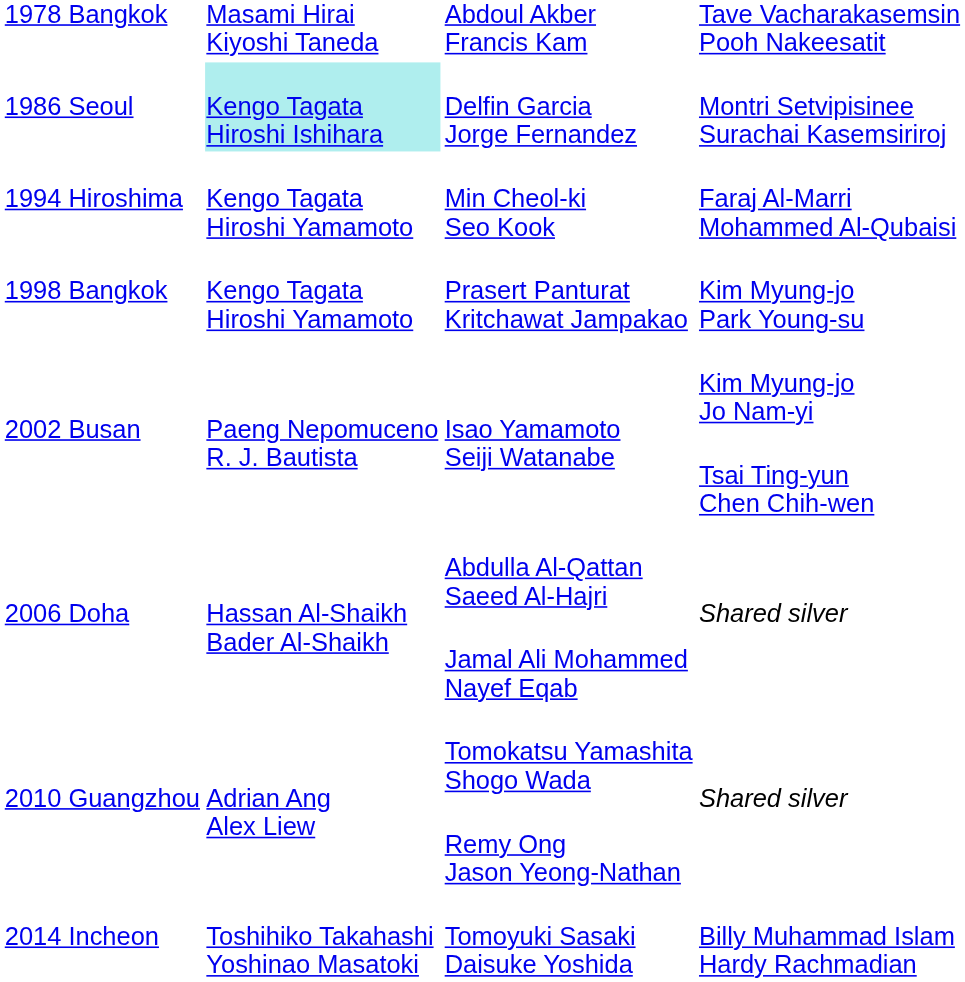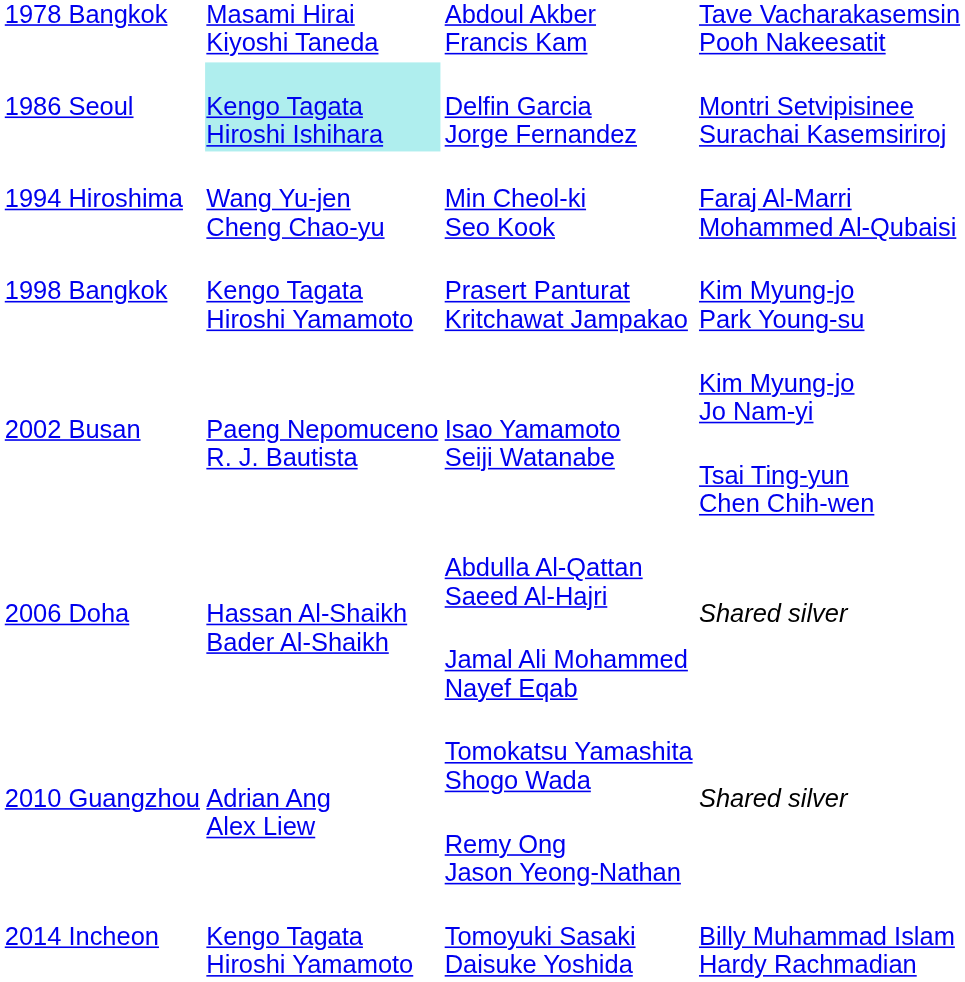Min Cheol-ki Seo Kook | column 2: Kengo Tagata Hiroshi Yamamoto -> Wang Yu-jen Cheng Chao-yu
Tomoyuki Sasaki Daisuke Yoshida | column 2: Toshihiko Takahashi Yoshinao Masatoki -> Kengo Tagata Hiroshi Yamamoto
